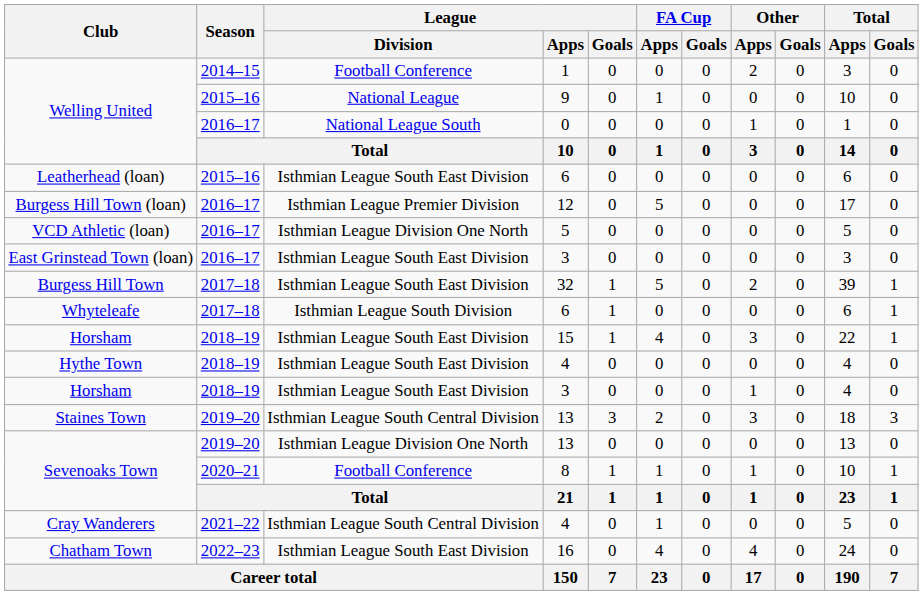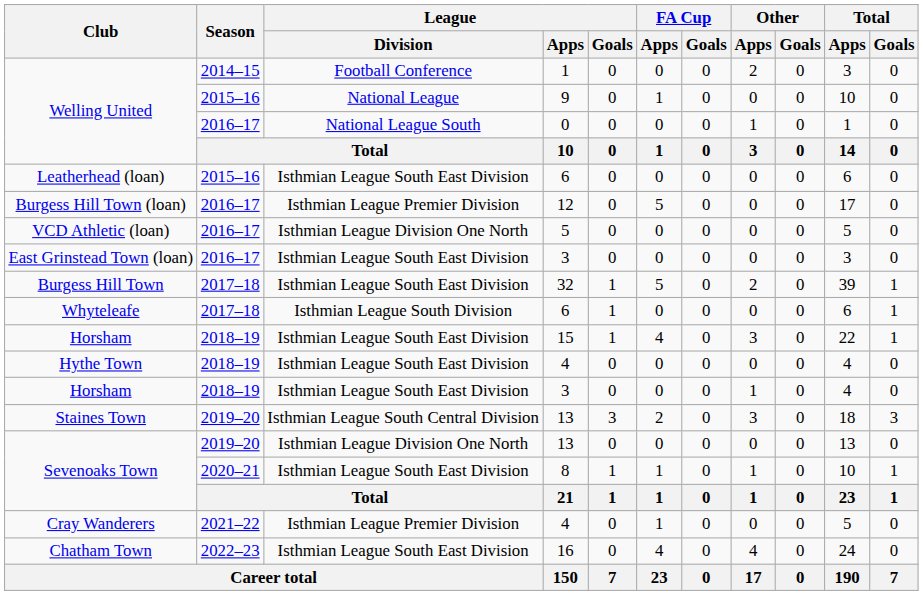Sevenoaks Town / 8 | League / Division: Football Conference -> Isthmian League South East Division
Cray Wanderers | League / Division: Isthmian League South Central Division -> Isthmian League Premier Division
